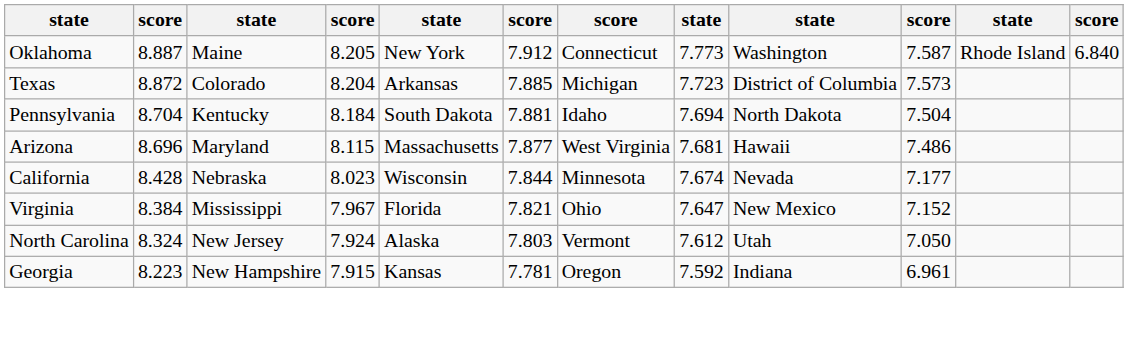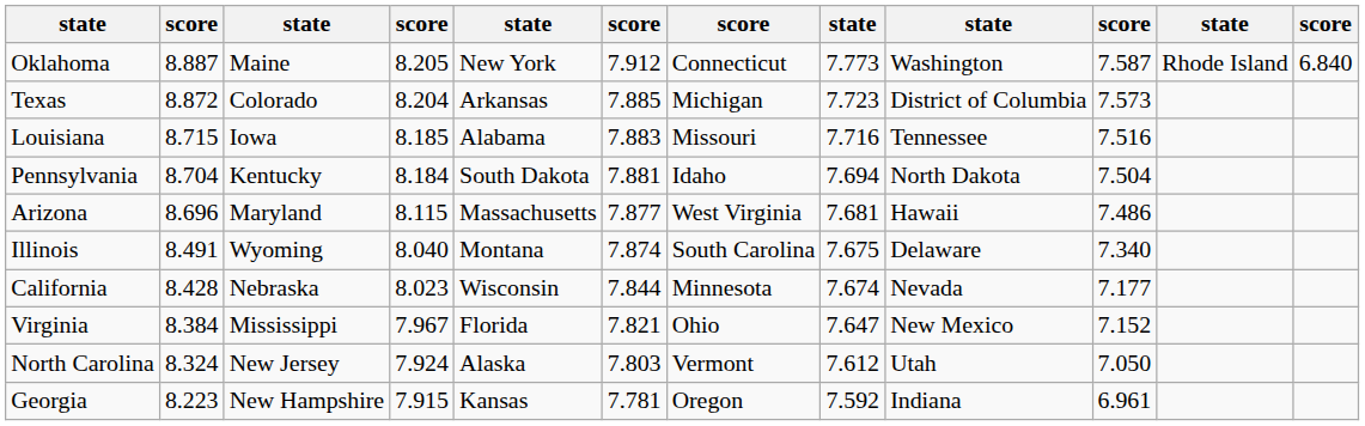+ row: Louisiana | 8.715 | Iowa | 8.185 | Alabama | 7.883 | Missouri | 7.716 | Tennessee | 7.516
+ row: Illinois | 8.491 | Wyoming | 8.040 | Montana | 7.874 | South Carolina | 7.675 | Delaware | 7.340
